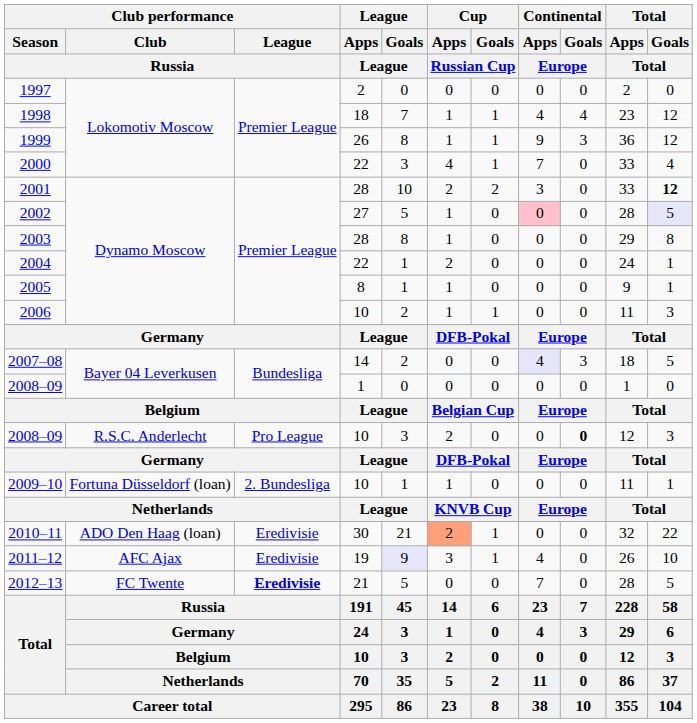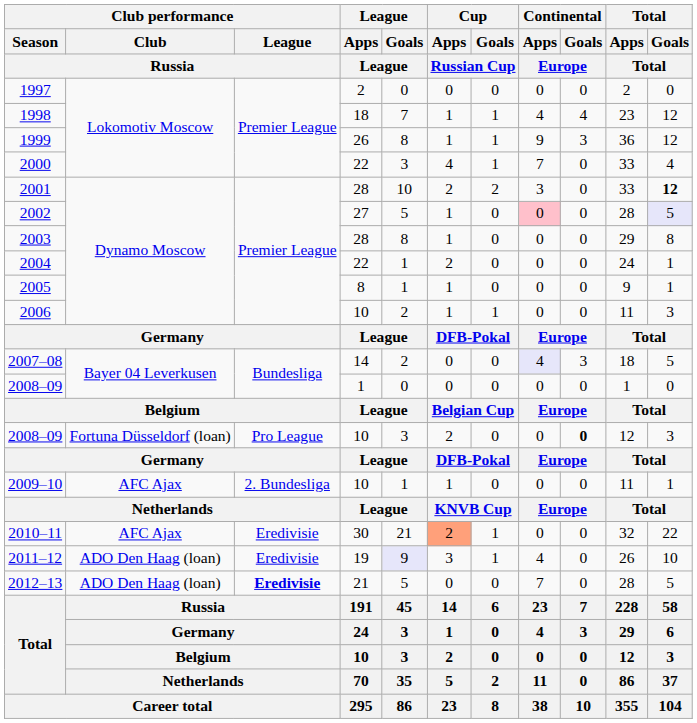2008–09 / 10 | Club performance / Club / Russia: R.S.C. Anderlecht -> Fortuna Düsseldorf (loan)
2009–10 | Club performance / Club / Russia: Fortuna Düsseldorf (loan) -> AFC Ajax
2010–11 | Club performance / Club / Russia: ADO Den Haag (loan) -> AFC Ajax
2011–12 | Club performance / Club / Russia: AFC Ajax -> ADO Den Haag (loan)
2012–13 | Club performance / Club / Russia: FC Twente -> ADO Den Haag (loan)
